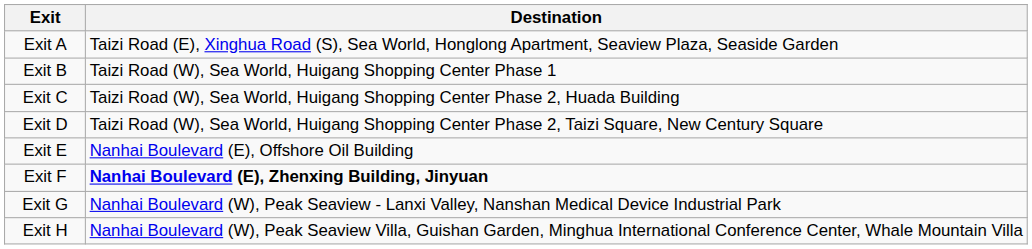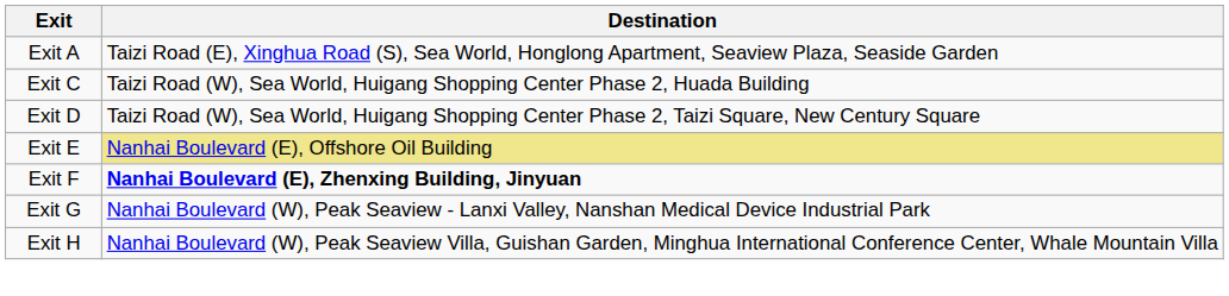- row: Exit B | Taizi Road (W), Sea World, Huigang Shopping Center Phase 1
Exit E | Destination: no background -> khaki background
